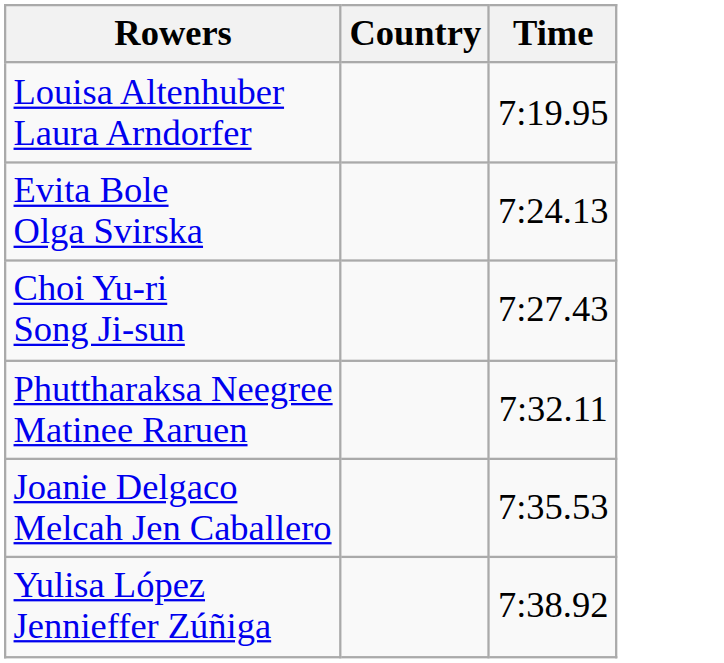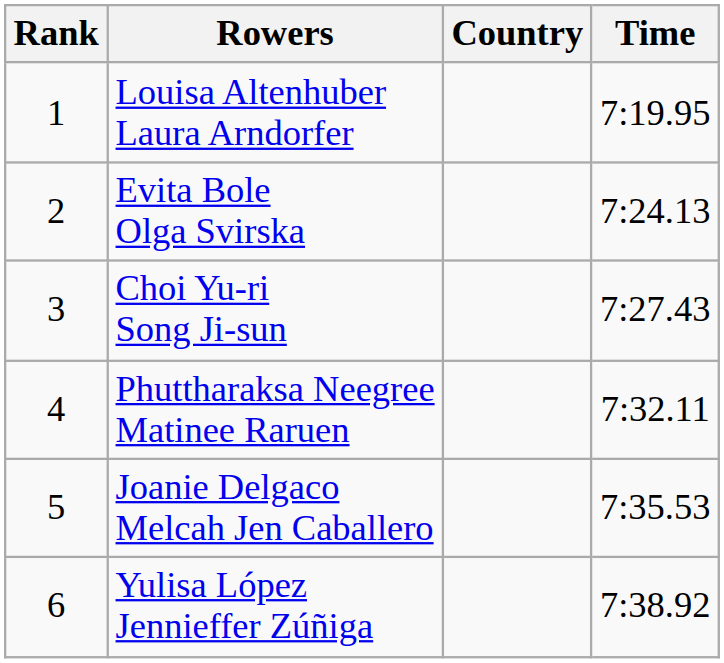+ column: Rank | 1 | 2 | 3 | 4 | 5 | 6
